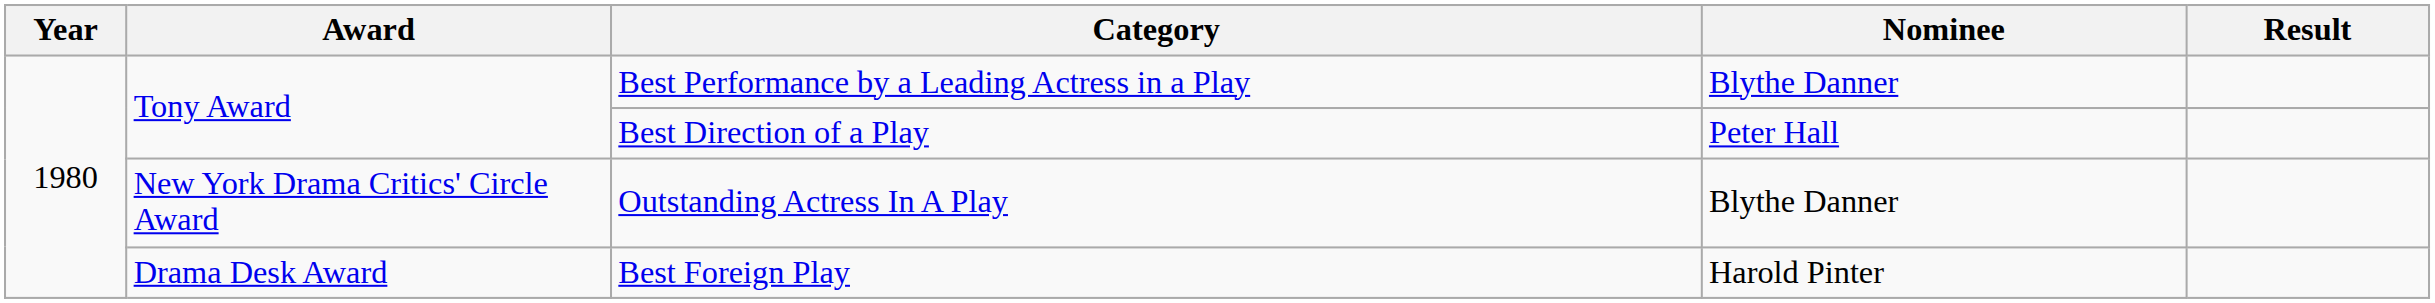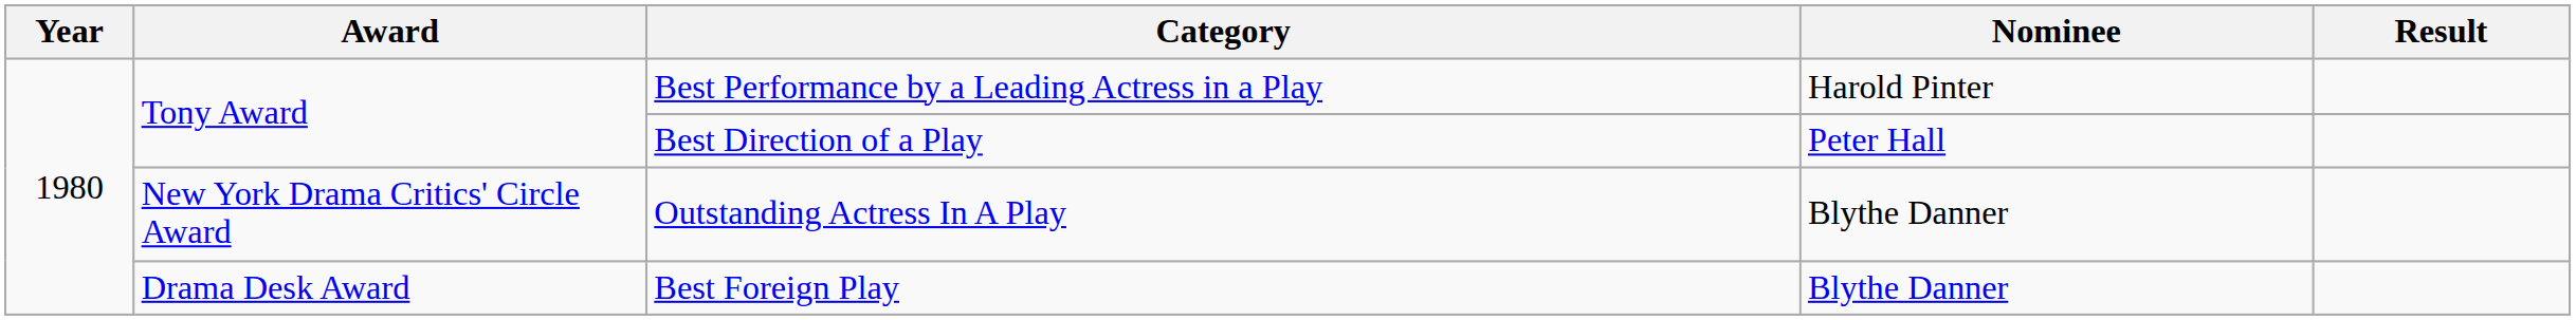Best Performance by a Leading Actress in a Play | Nominee: Blythe Danner -> Harold Pinter
Best Foreign Play | Nominee: Harold Pinter -> Blythe Danner
